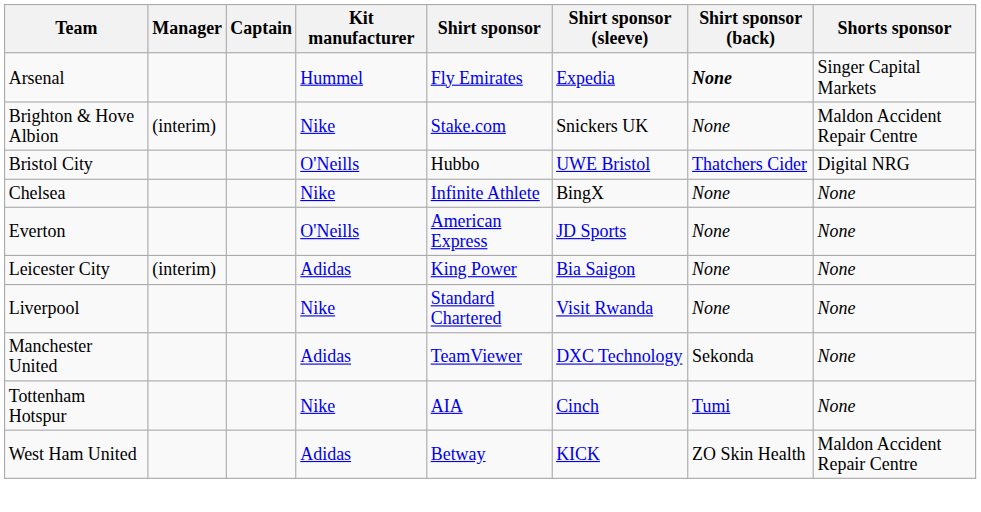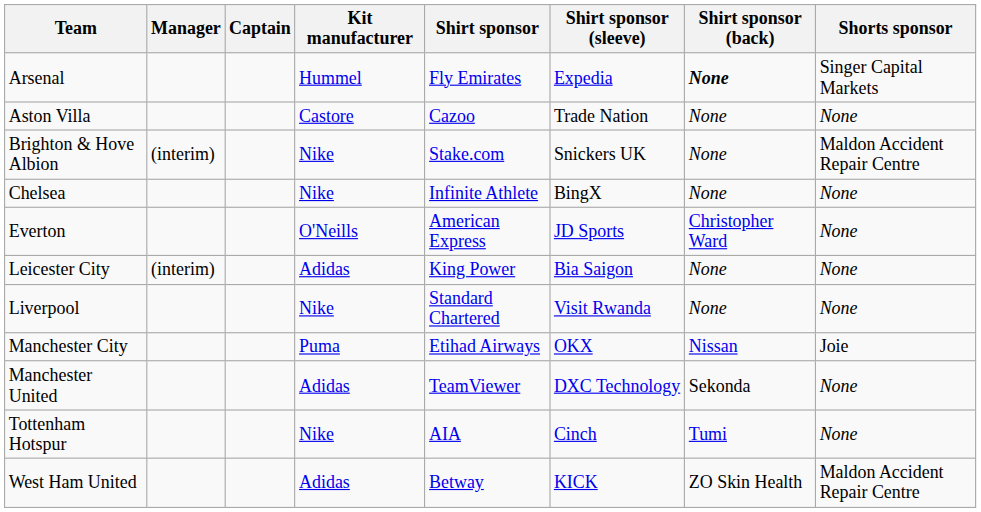+ row: Aston Villa | Castore | Cazoo | Trade Nation | None | None
- row: Bristol City | O'Neills | Hubbo | UWE Bristol | Thatchers Cider | Digital NRG
Everton | Shirt sponsor (back): None -> Christopher Ward
+ row: Manchester City | Puma | Etihad Airways | OKX | Nissan | Joie
